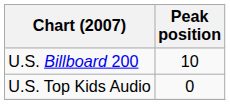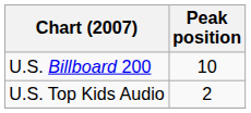U.S. Top Kids Audio | Peak position: 0 -> 2
